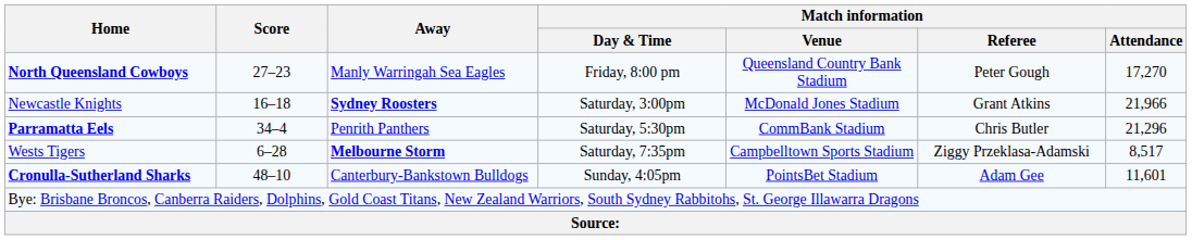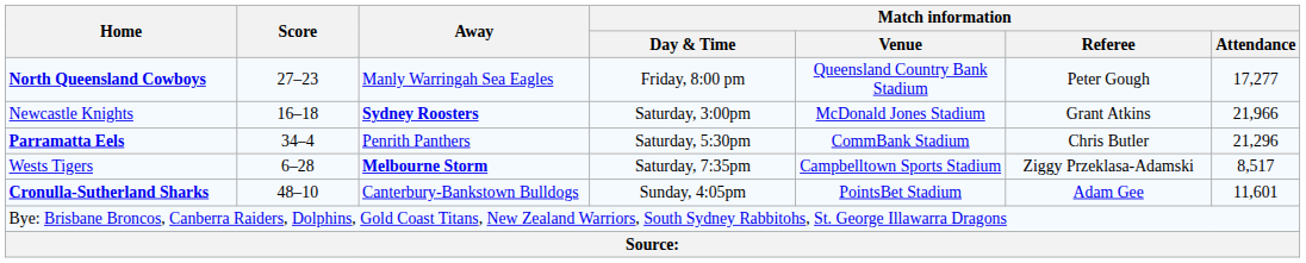North Queensland Cowboys | Match information / Attendance: 17,270 -> 17,277
